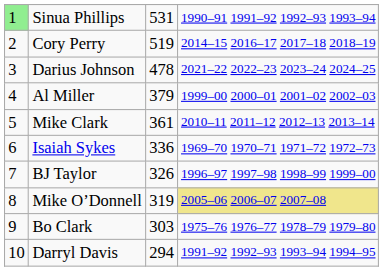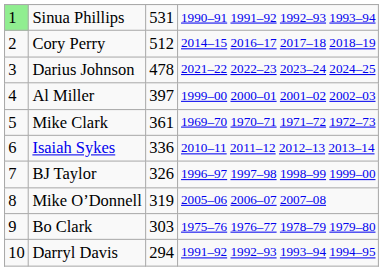Cory Perry | column 3: 519 -> 512
Al Miller | column 3: 379 -> 397
Mike Clark | column 4: 2010–11 2011–12 2012–13 2013–14 -> 1969–70 1970–71 1971–72 1972–73
Isaiah Sykes | column 4: 1969–70 1970–71 1971–72 1972–73 -> 2010–11 2011–12 2012–13 2013–14
Mike O’Donnell | column 4: khaki background -> no background
